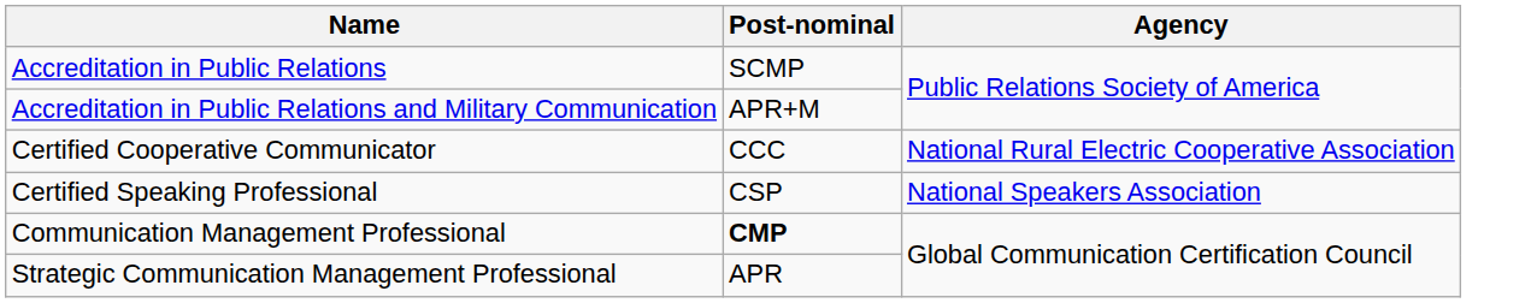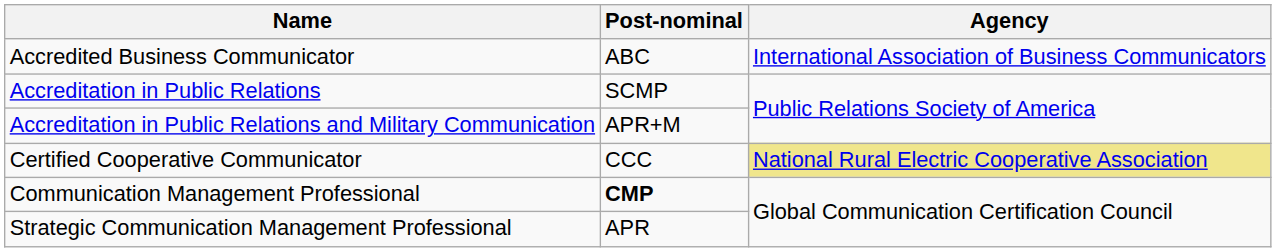+ row: Accredited Business Communicator | ABC | International Association of Business Communicators
Certified Cooperative Communicator | Agency: no background -> khaki background
- row: Certified Speaking Professional | CSP | National Speakers Association
